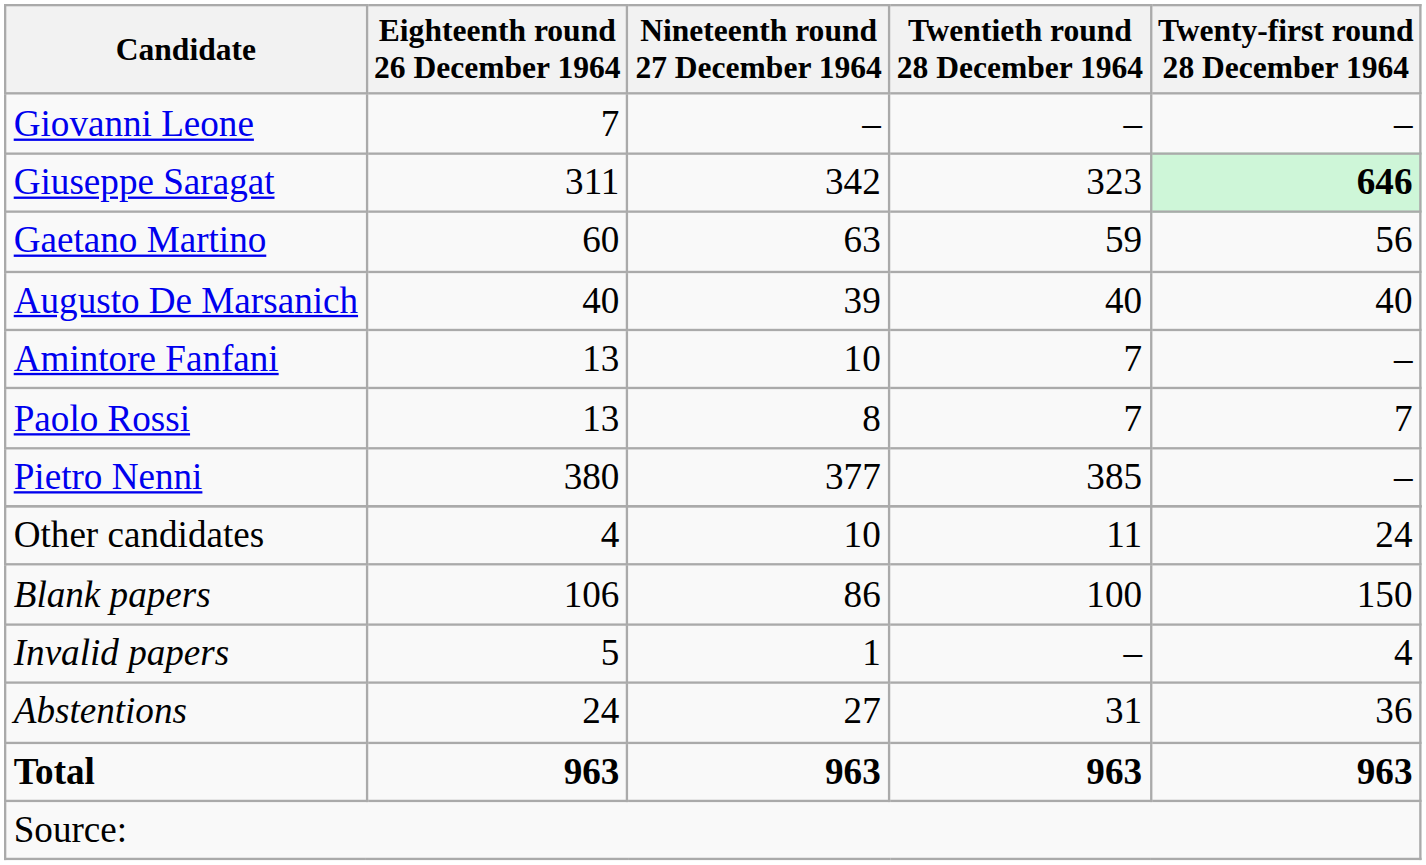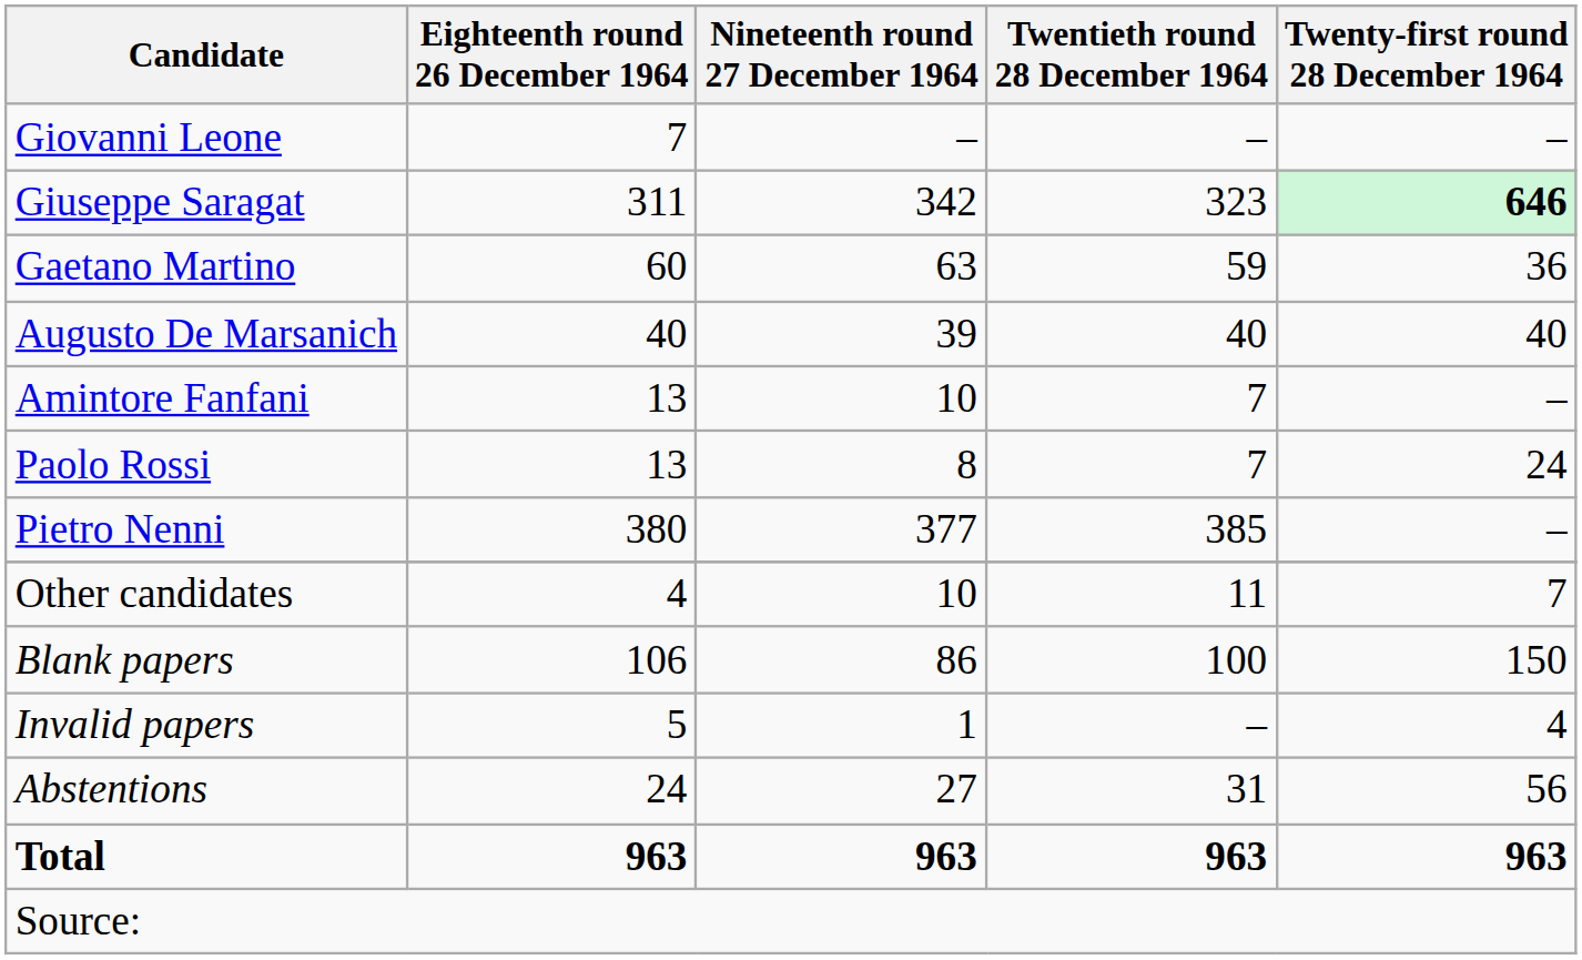Gaetano Martino | Twenty-first round 28 December 1964: 56 -> 36
Paolo Rossi | Twenty-first round 28 December 1964: 7 -> 24
Other candidates | Twenty-first round 28 December 1964: 24 -> 7
Abstentions | Twenty-first round 28 December 1964: 36 -> 56
